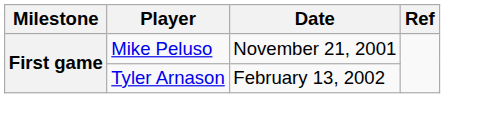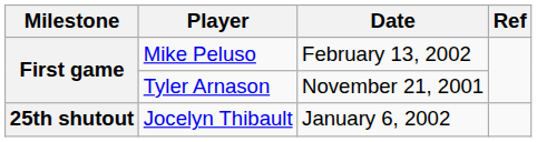Mike Peluso | Date: November 21, 2001 -> February 13, 2002
Tyler Arnason | Date: February 13, 2002 -> November 21, 2001
+ row: 25th shutout | Jocelyn Thibault | January 6, 2002
